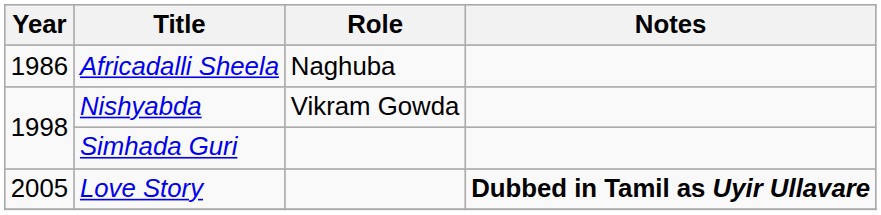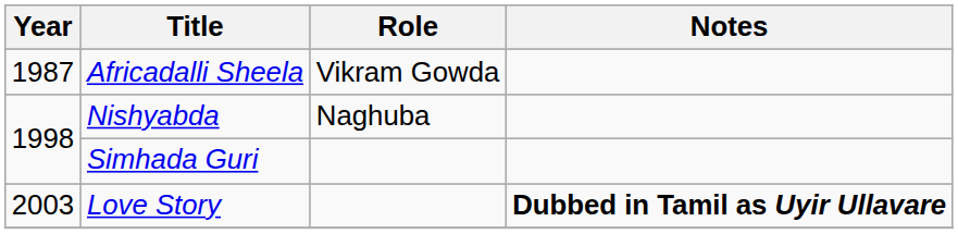Africadalli Sheela | Year: 1986 -> 1987
Africadalli Sheela | Role: Naghuba -> Vikram Gowda
Nishyabda | Role: Vikram Gowda -> Naghuba
Love Story | Year: 2005 -> 2003
